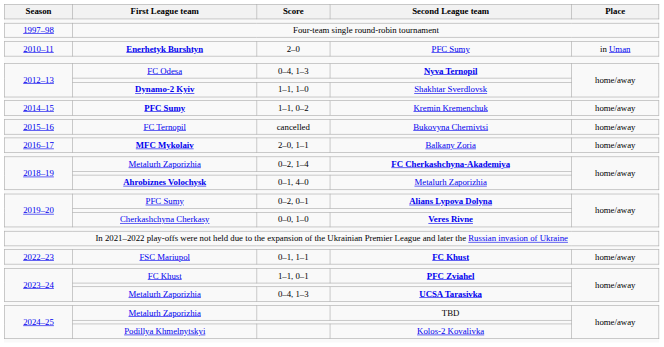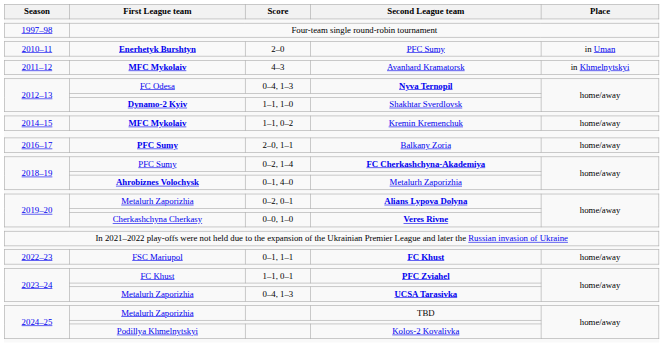+ row: 2011–12 | MFC Mykolaiv | 4–3 | Avanhard Kramatorsk | in Khmelnytskyi
Kremin Kremenchuk | First League team: PFC Sumy -> MFC Mykolaiv
- row: 2015–16 | FC Ternopil | cancelled | Bukovyna Chernivtsi | home/away
Balkany Zoria | First League team: MFC Mykolaiv -> PFC Sumy
FC Cherkashchyna-Akademiya | First League team: Metalurh Zaporizhia -> PFC Sumy
Alians Lypova Dolyna | First League team: PFC Sumy -> Metalurh Zaporizhia
